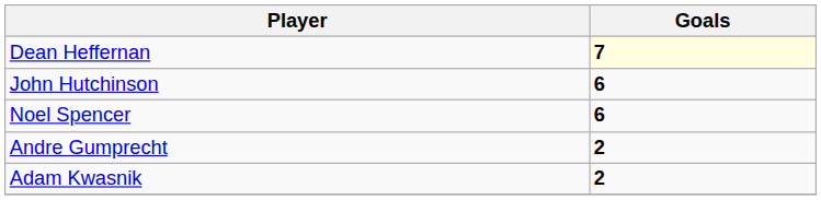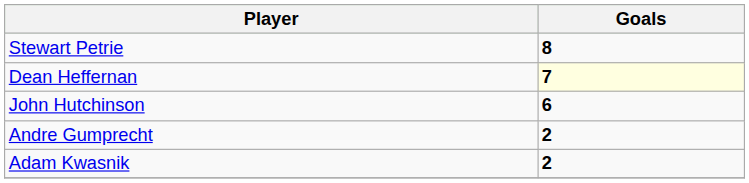+ row: Stewart Petrie | 8
- row: Noel Spencer | 6
